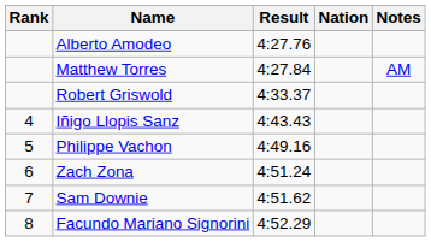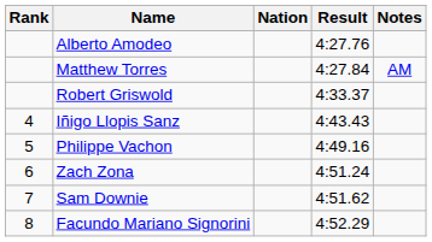columns swapped: Nation <-> Result
